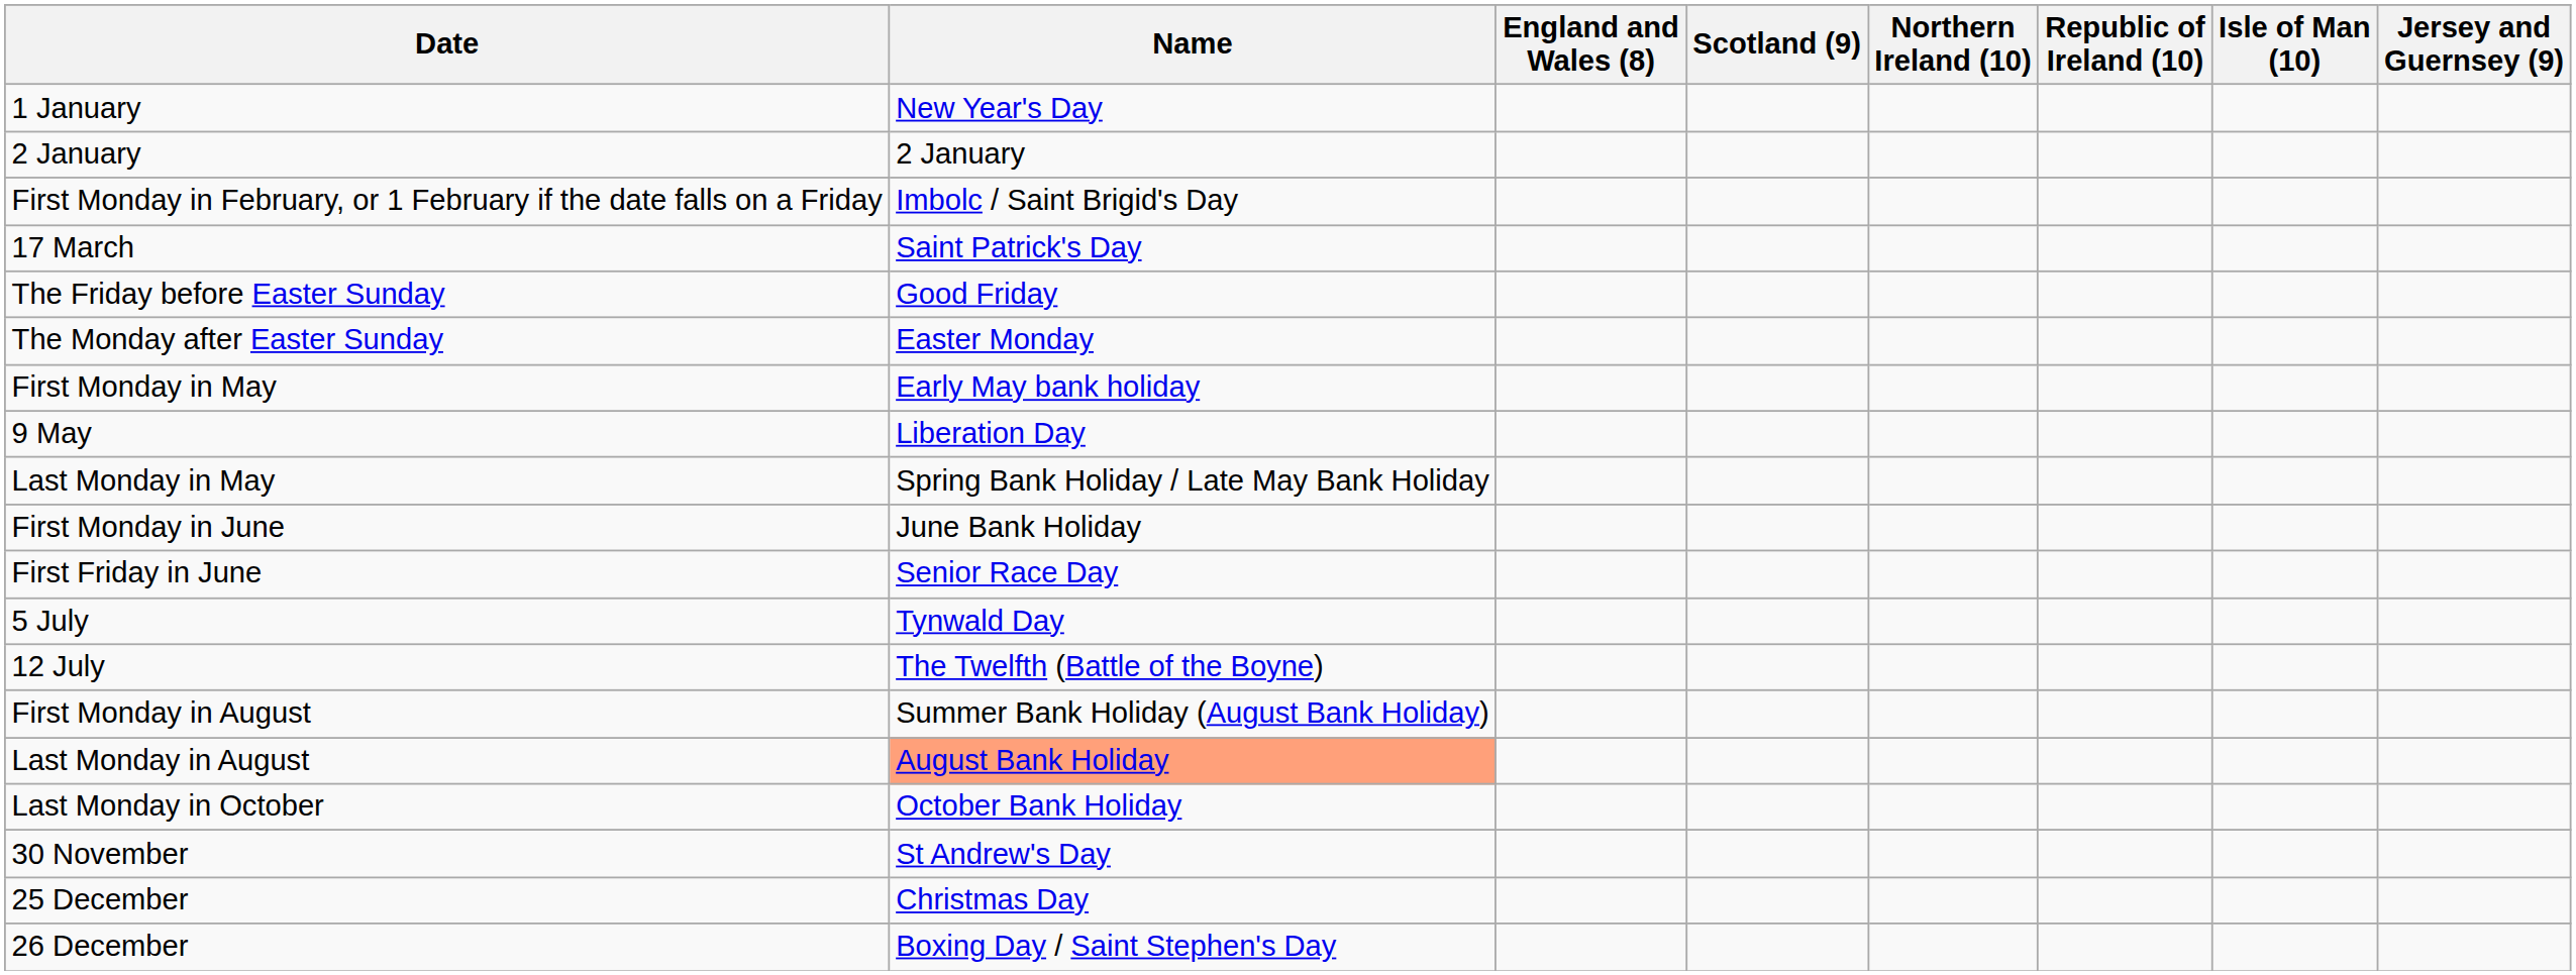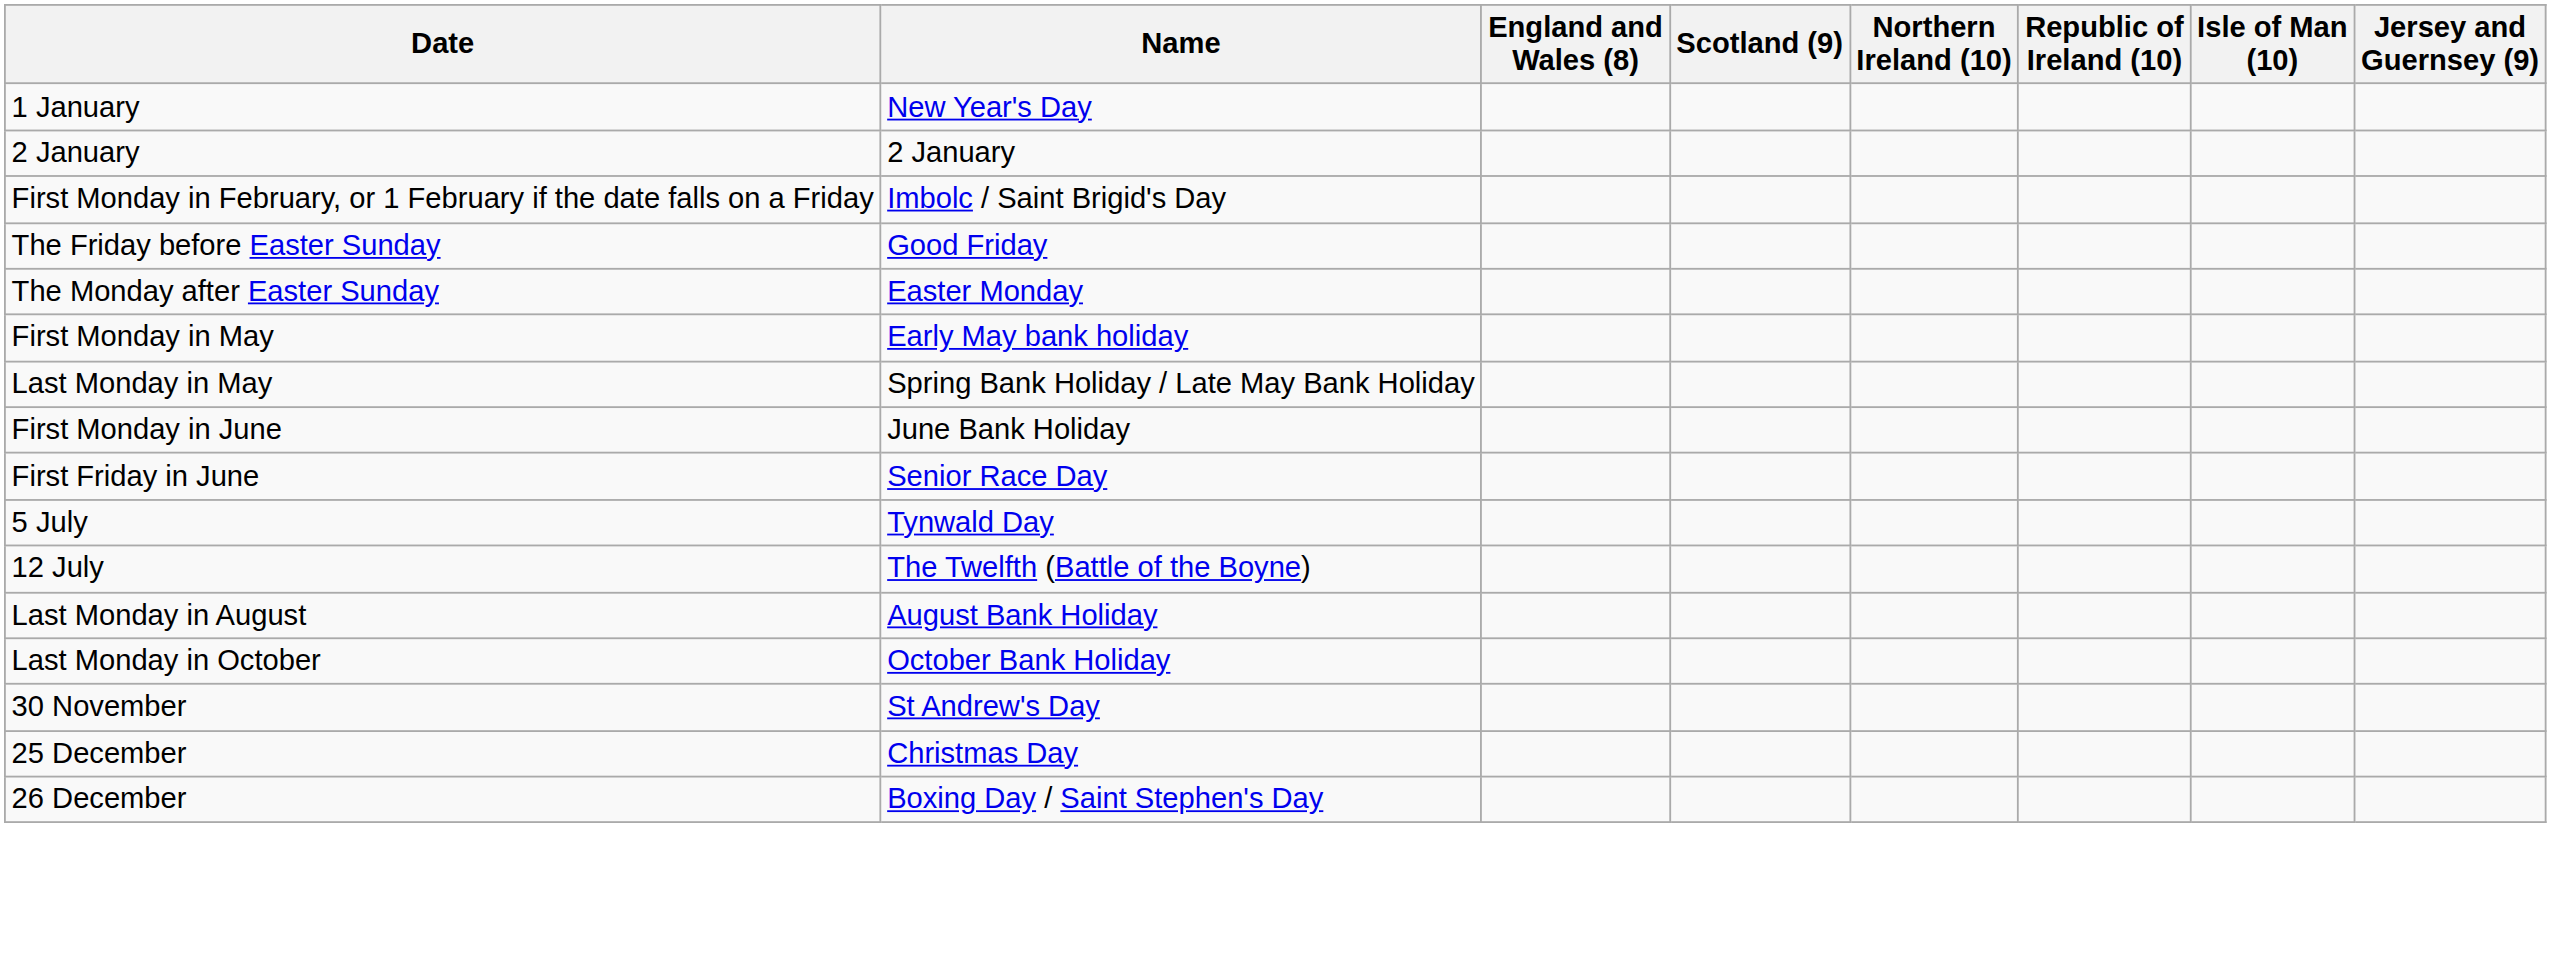- row: 17 March | Saint Patrick's Day
- row: 9 May | Liberation Day
- row: First Monday in August | Summer Bank Holiday (August Bank Holiday)
Last Monday in August | Name: lightsalmon background -> no background
